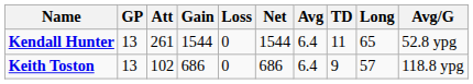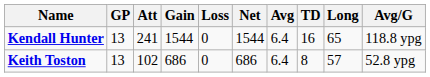Kendall Hunter | Att: 261 -> 241
Kendall Hunter | TD: 11 -> 16
Kendall Hunter | Avg/G: 52.8 ypg -> 118.8 ypg
Keith Toston | TD: 9 -> 8
Keith Toston | Avg/G: 118.8 ypg -> 52.8 ypg
